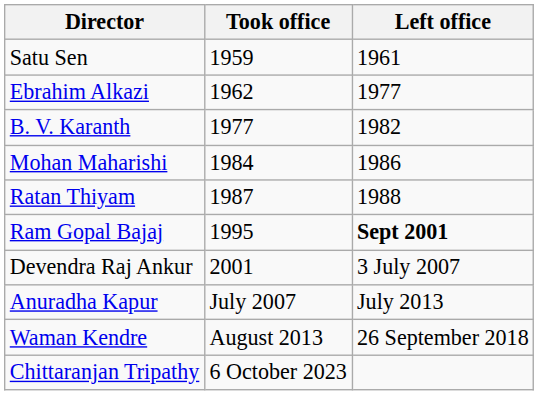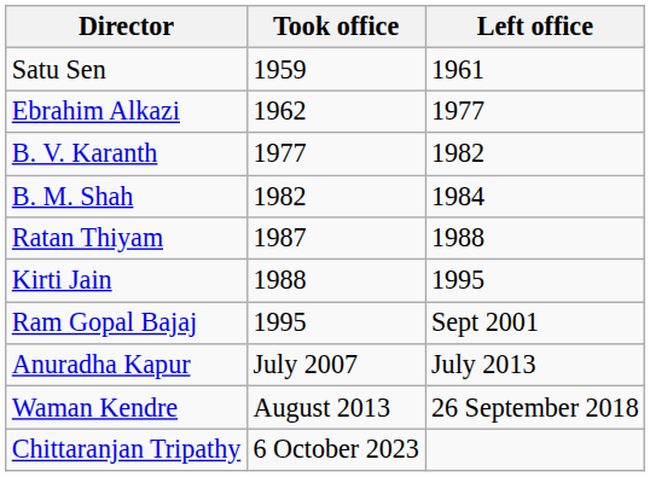+ row: B. M. Shah | 1982 | 1984
- row: Mohan Maharishi | 1984 | 1986
+ row: Kirti Jain | 1988 | 1995
Ram Gopal Bajaj | Left office: bold -> normal
- row: Devendra Raj Ankur | 2001 | 3 July 2007
